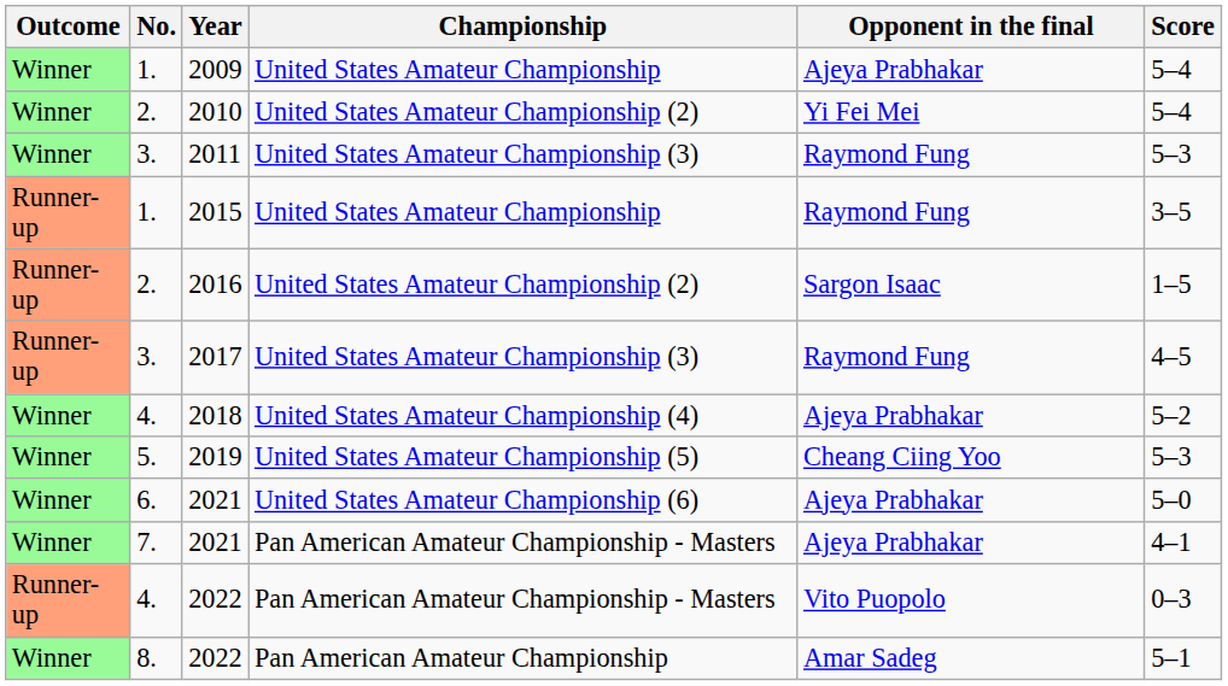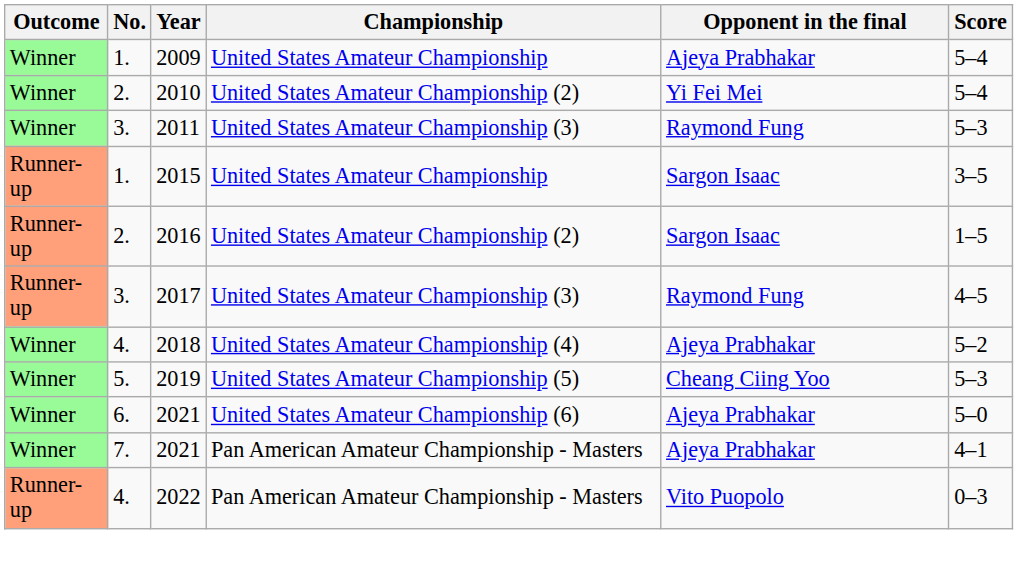2015 | Opponent in the final: Raymond Fung -> Sargon Isaac
- row: Winner | 8. | 2022 | Pan American Amateur Championship | Amar Sadeg | 5–1
